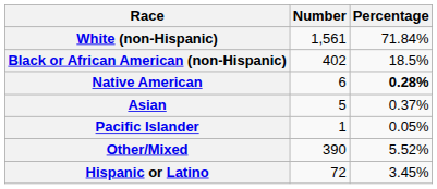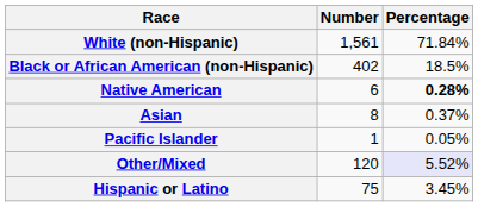Asian | Number: 5 -> 8
Other/Mixed | Number: 390 -> 120
Other/Mixed | Percentage: no background -> lavender background
Hispanic or Latino | Number: 72 -> 75
